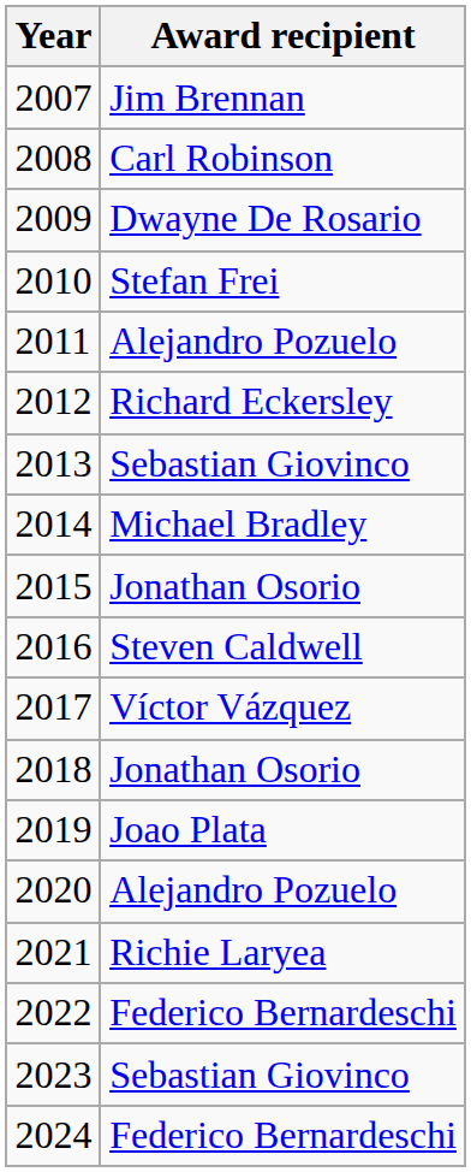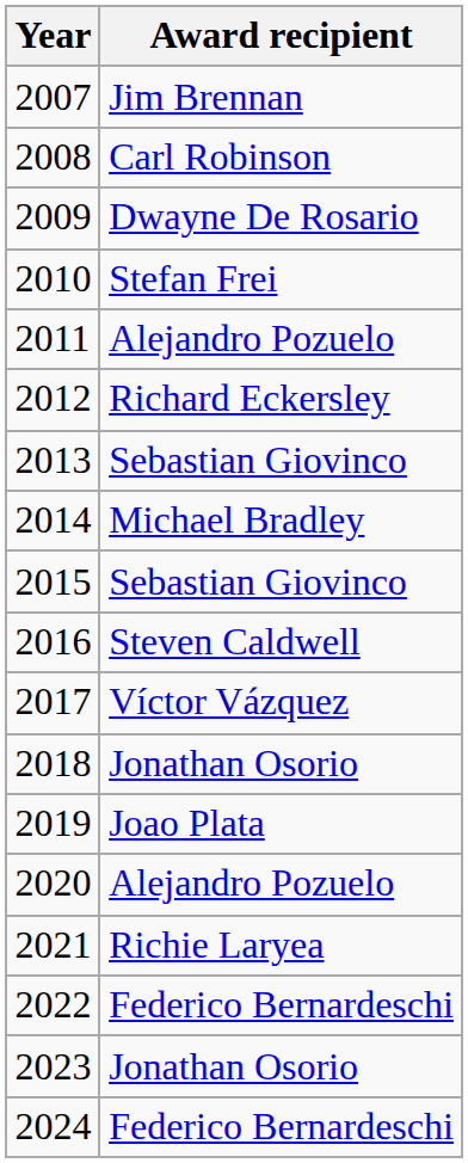2015 | Award recipient: Jonathan Osorio -> Sebastian Giovinco
2023 | Award recipient: Sebastian Giovinco -> Jonathan Osorio
